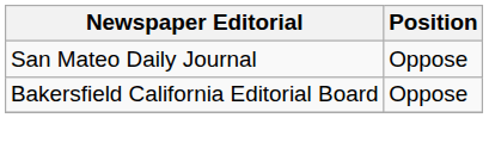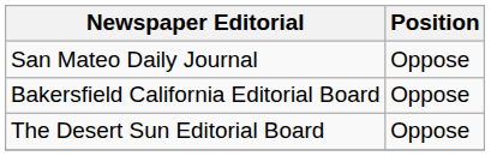+ row: The Desert Sun Editorial Board | Oppose
